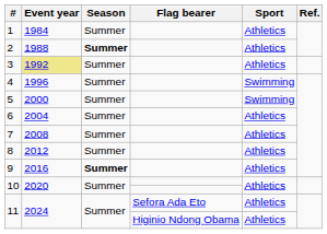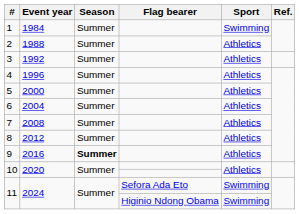1 | Sport: Athletics -> Swimming
2 | Season: bold -> normal
3 | Event year: khaki background -> no background
4 | Sport: Swimming -> Athletics
5 | Sport: Swimming -> Athletics
11 / Sefora Ada Eto | Sport: Athletics -> Swimming
11 / Higinio Ndong Obama | Sport: Athletics -> Swimming
